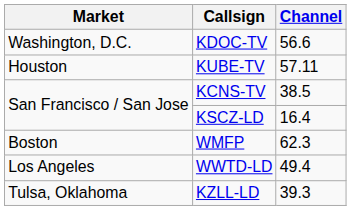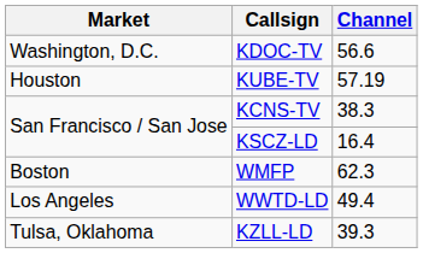KUBE-TV | Channel: 57.11 -> 57.19
KCNS-TV | Channel: 38.5 -> 38.3
